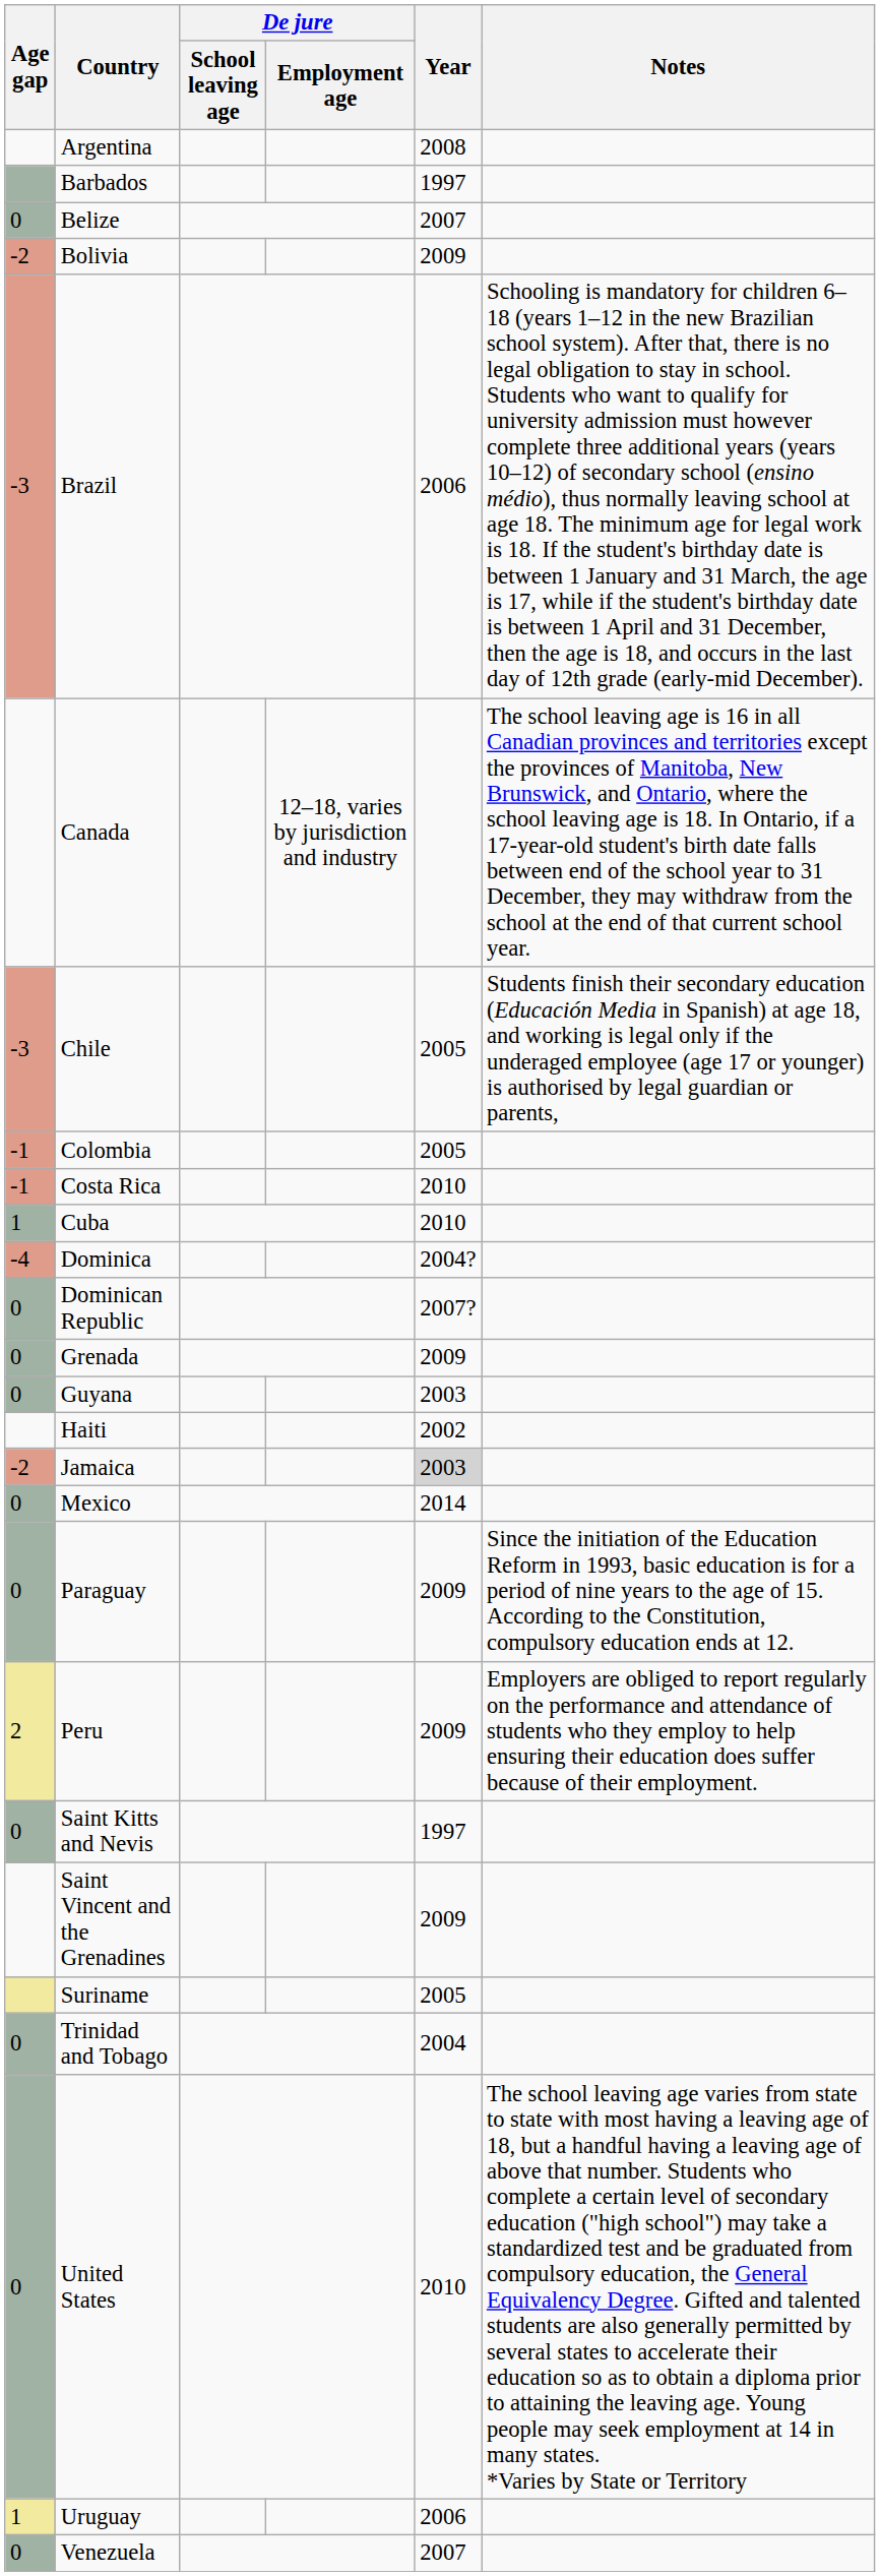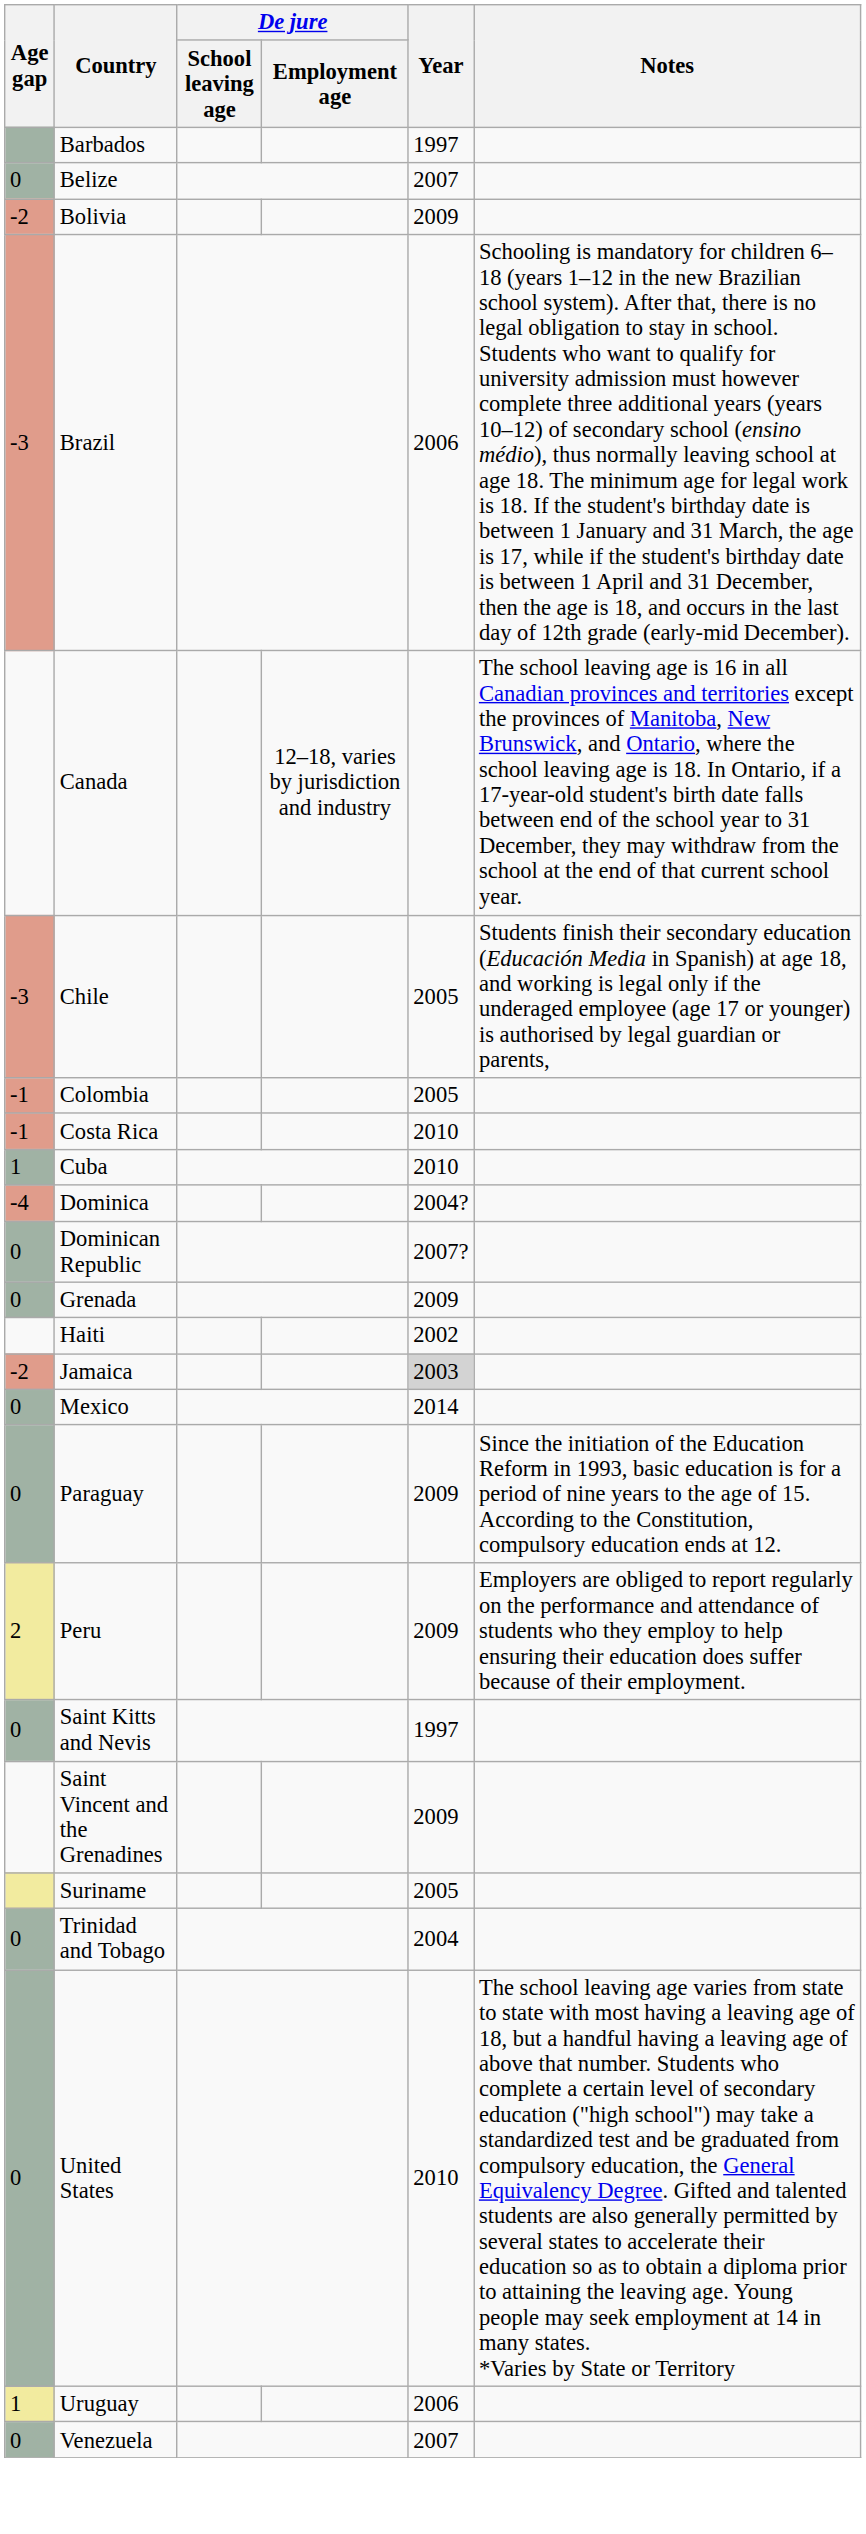- row: Argentina | 2008
- row: 0 | Guyana | 2003
